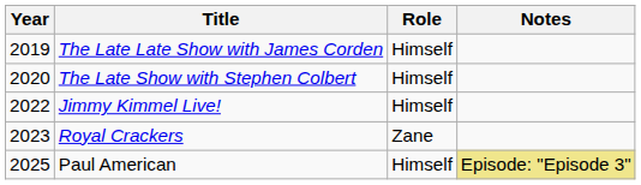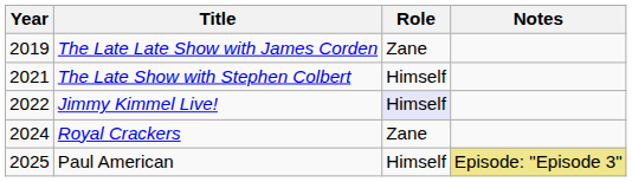The Late Late Show with James Corden | Role: Himself -> Zane
The Late Show with Stephen Colbert | Year: 2020 -> 2021
Jimmy Kimmel Live! | Role: no background -> lavender background
Royal Crackers | Year: 2023 -> 2024
